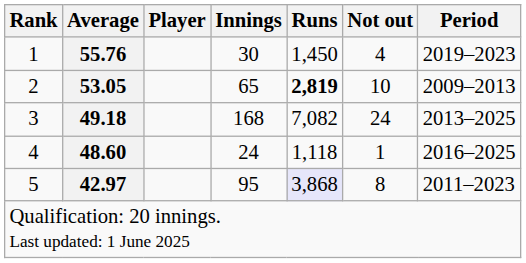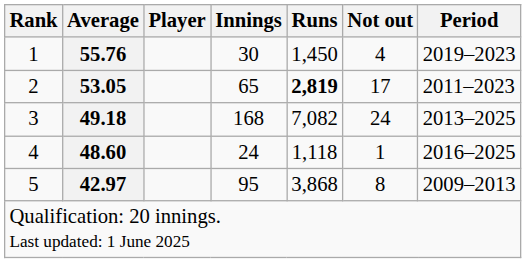2 | Not out: 10 -> 17
2 | Period: 2009–2013 -> 2011–2023
5 | Runs: lavender background -> no background
5 | Period: 2011–2023 -> 2009–2013
